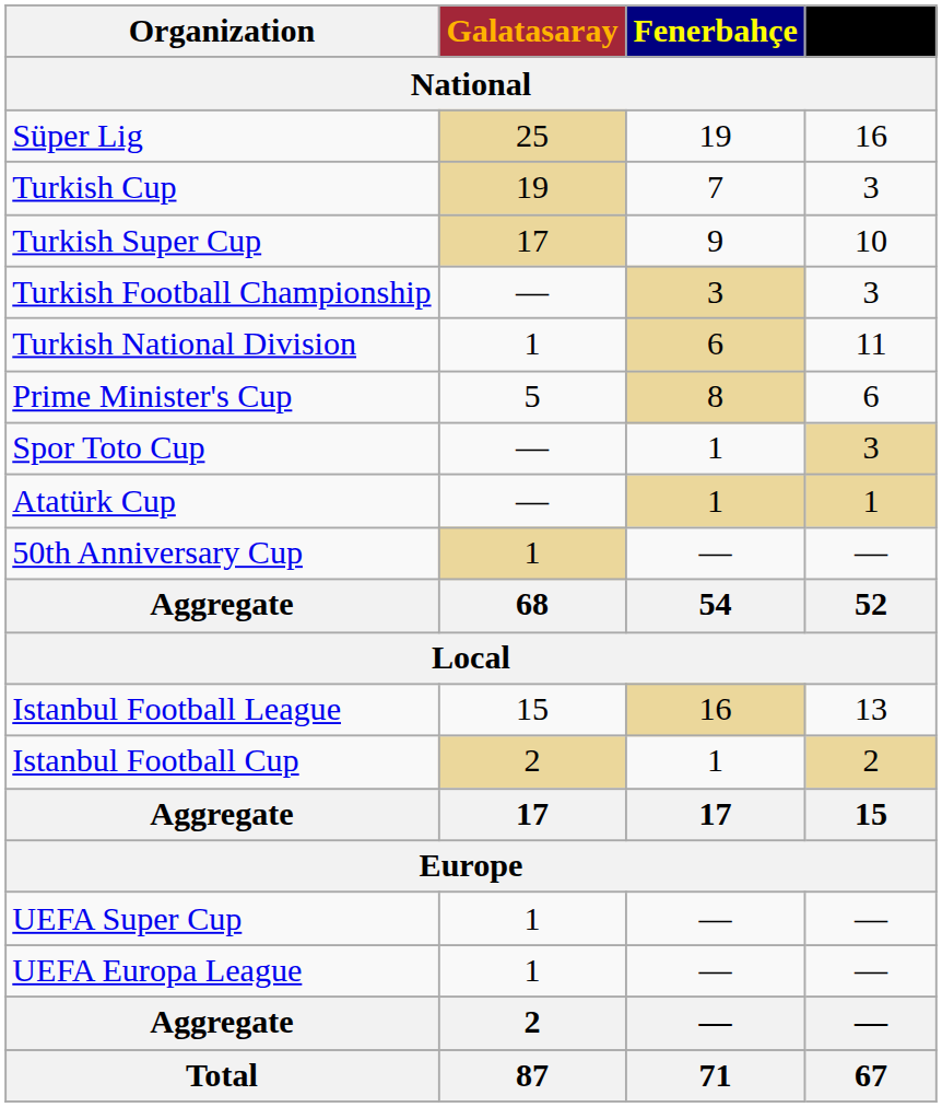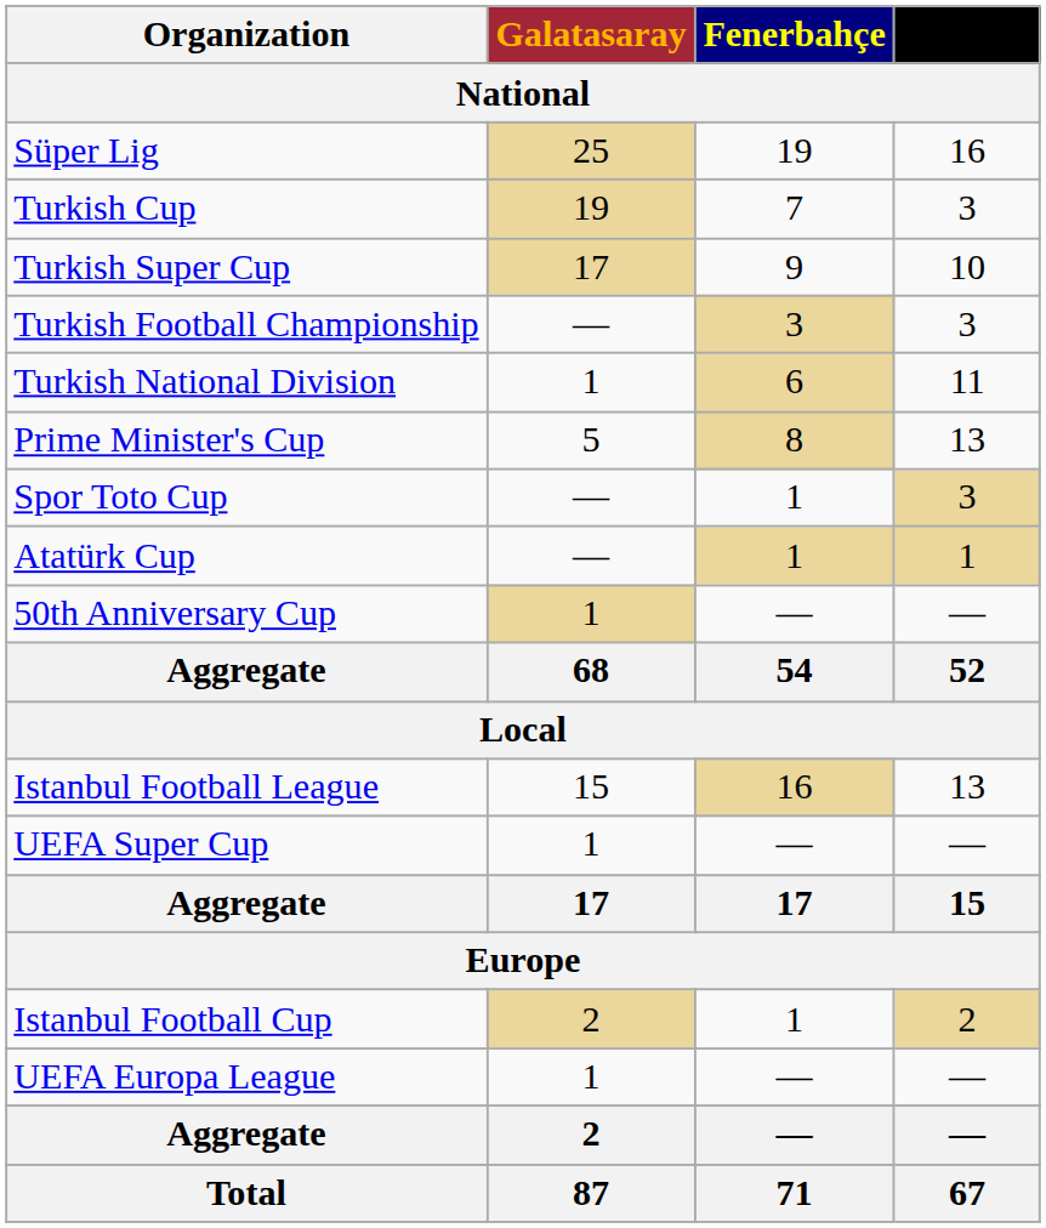Prime Minister's Cup | Beşiktaş: 6 -> 13
rows swapped: Istanbul Football Cup <-> UEFA Super Cup
